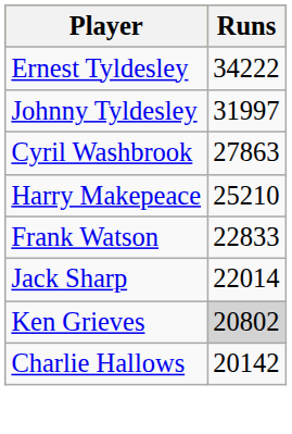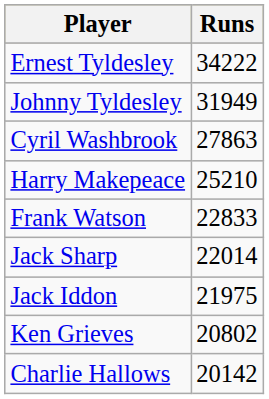Johnny Tyldesley | Runs: 31997 -> 31949
+ row: Jack Iddon | 21975
Ken Grieves | Runs: lightgrey background -> no background
